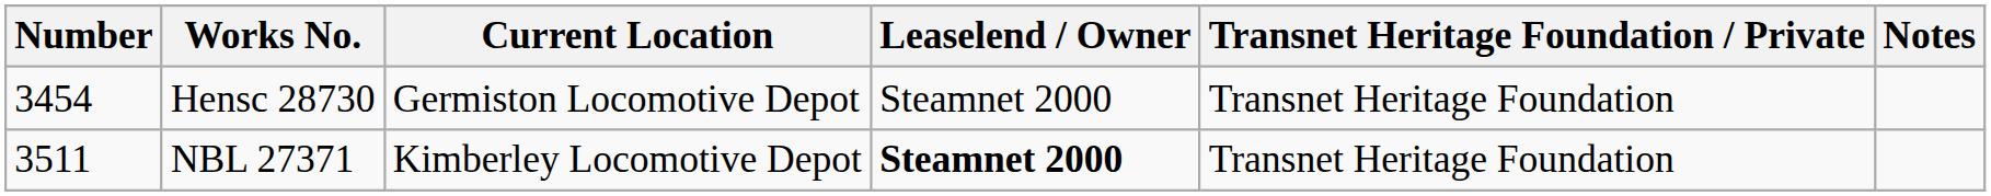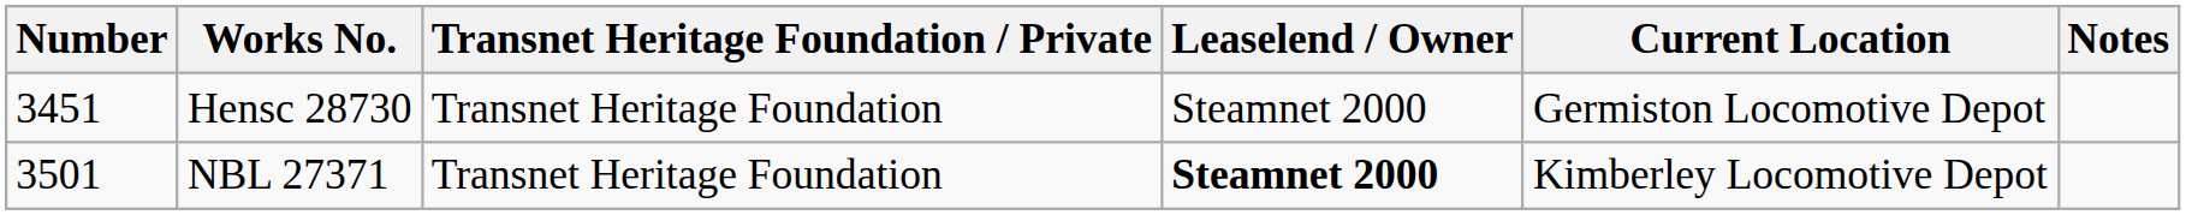columns swapped: Transnet Heritage Foundation / Private <-> Current Location
Hensc 28730 | Number: 3454 -> 3451
NBL 27371 | Number: 3511 -> 3501
